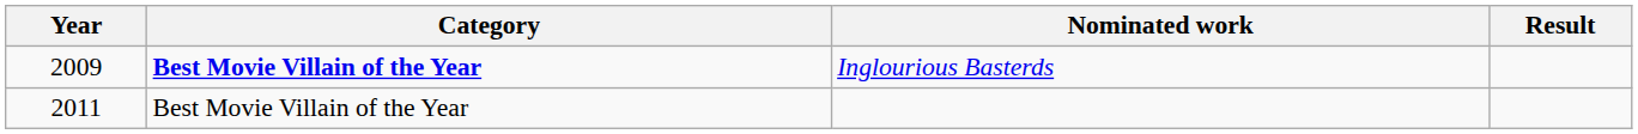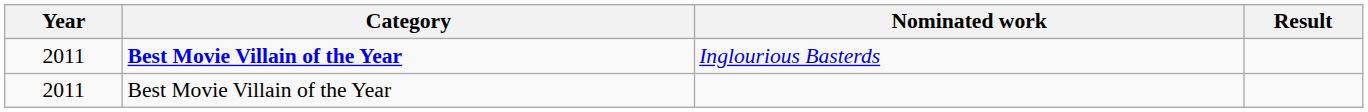Inglourious Basterds | Year: 2009 -> 2011
